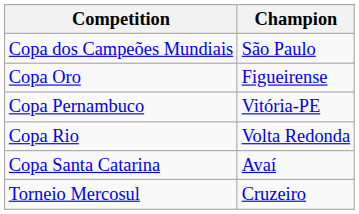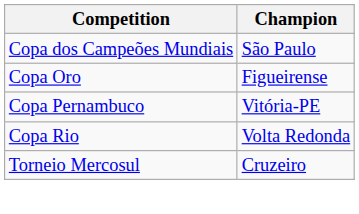- row: Copa Santa Catarina | Avaí
